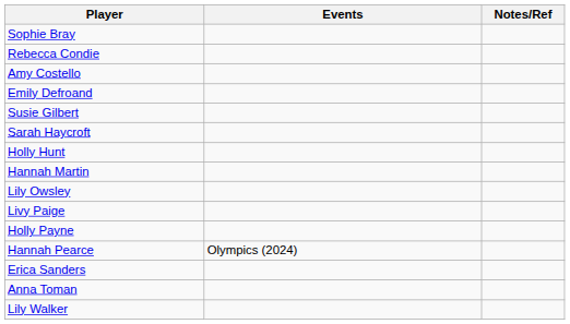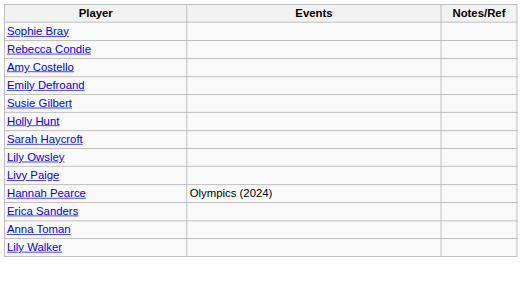rows swapped: Sarah Haycroft <-> Holly Hunt
- row: Hannah Martin
- row: Holly Payne
